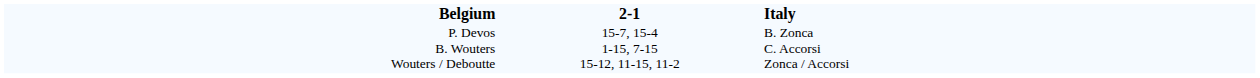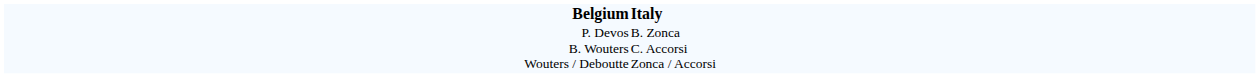- column: 2-1 | 15-7, 15-4 1-15, 7-15 15-12, 11-15, 11-2
